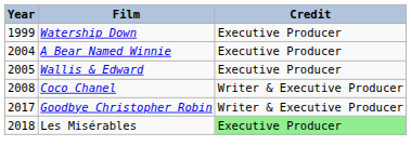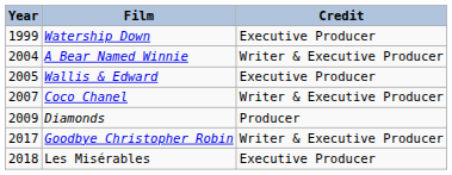A Bear Named Winnie | Credit: Executive Producer -> Writer & Executive Producer
Coco Chanel | Year: 2008 -> 2007
+ row: 2009 | Diamonds | Producer
Les Misérables | Credit: lightgreen background -> no background
